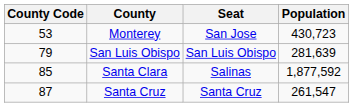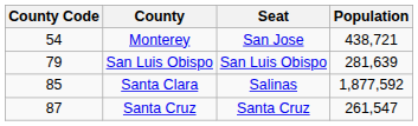Monterey | County Code: 53 -> 54
Monterey | Population: 430,723 -> 438,721
